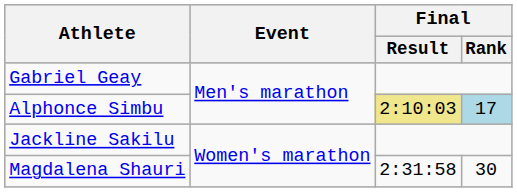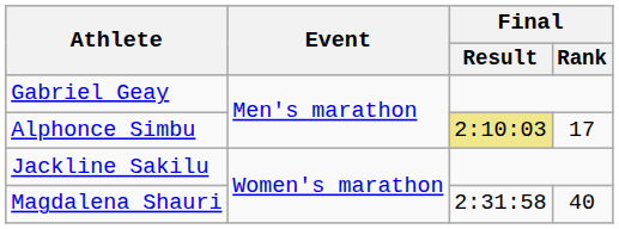Alphonce Simbu | Final / Rank: lightblue background -> no background
Magdalena Shauri | Final / Rank: 30 -> 40
